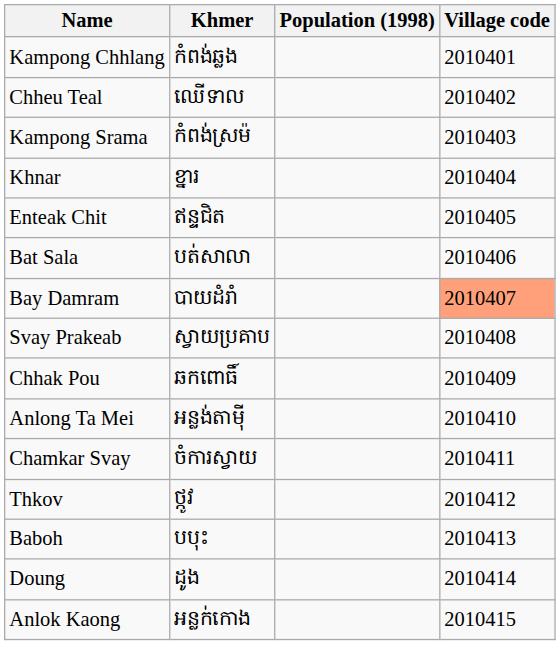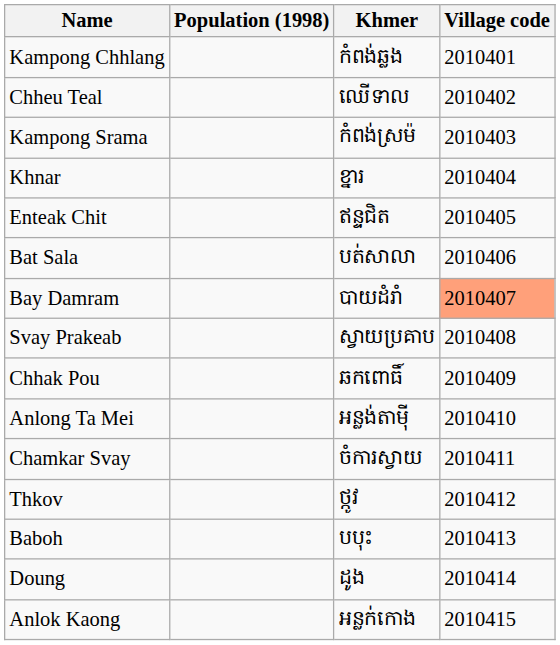columns swapped: Khmer <-> Population (1998)
